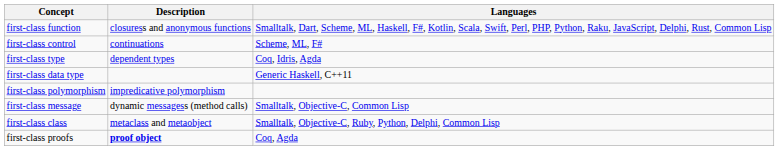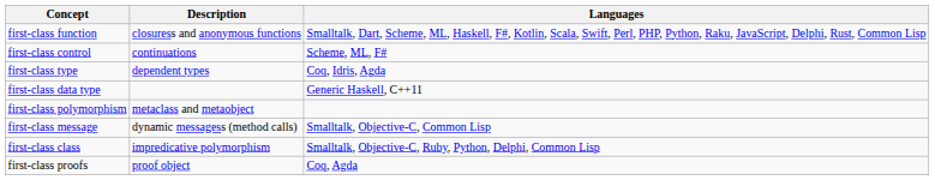first-class polymorphism | Description: impredicative polymorphism -> metaclass and metaobject
first-class class | Description: metaclass and metaobject -> impredicative polymorphism
first-class proofs | Description: bold -> normal
